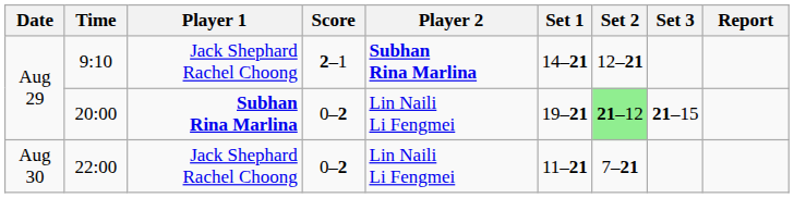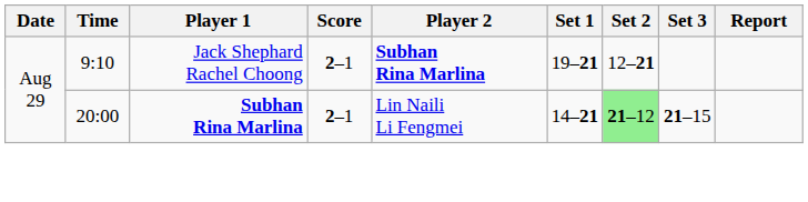9:10 | Set 1: 14–21 -> 19–21
20:00 | Score: 0–2 -> 2–1
20:00 | Set 1: 19–21 -> 14–21
- row: Aug 30 | 22:00 | Jack Shephard Rachel Choong | 0–2 | Lin Naili Li Fengmei | 11–21 | 7–21
